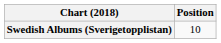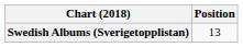Swedish Albums (Sverigetopplistan) | Position: 10 -> 13
